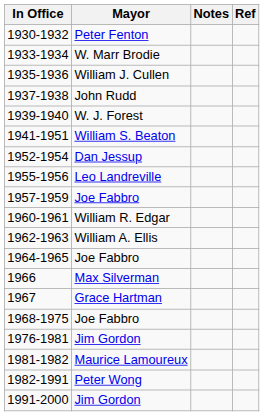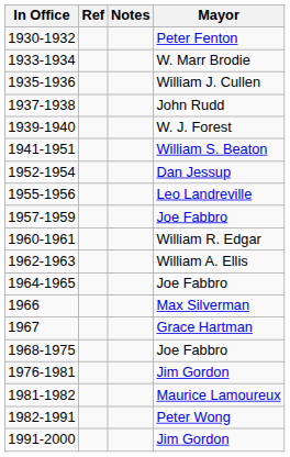columns swapped: Mayor <-> Ref
